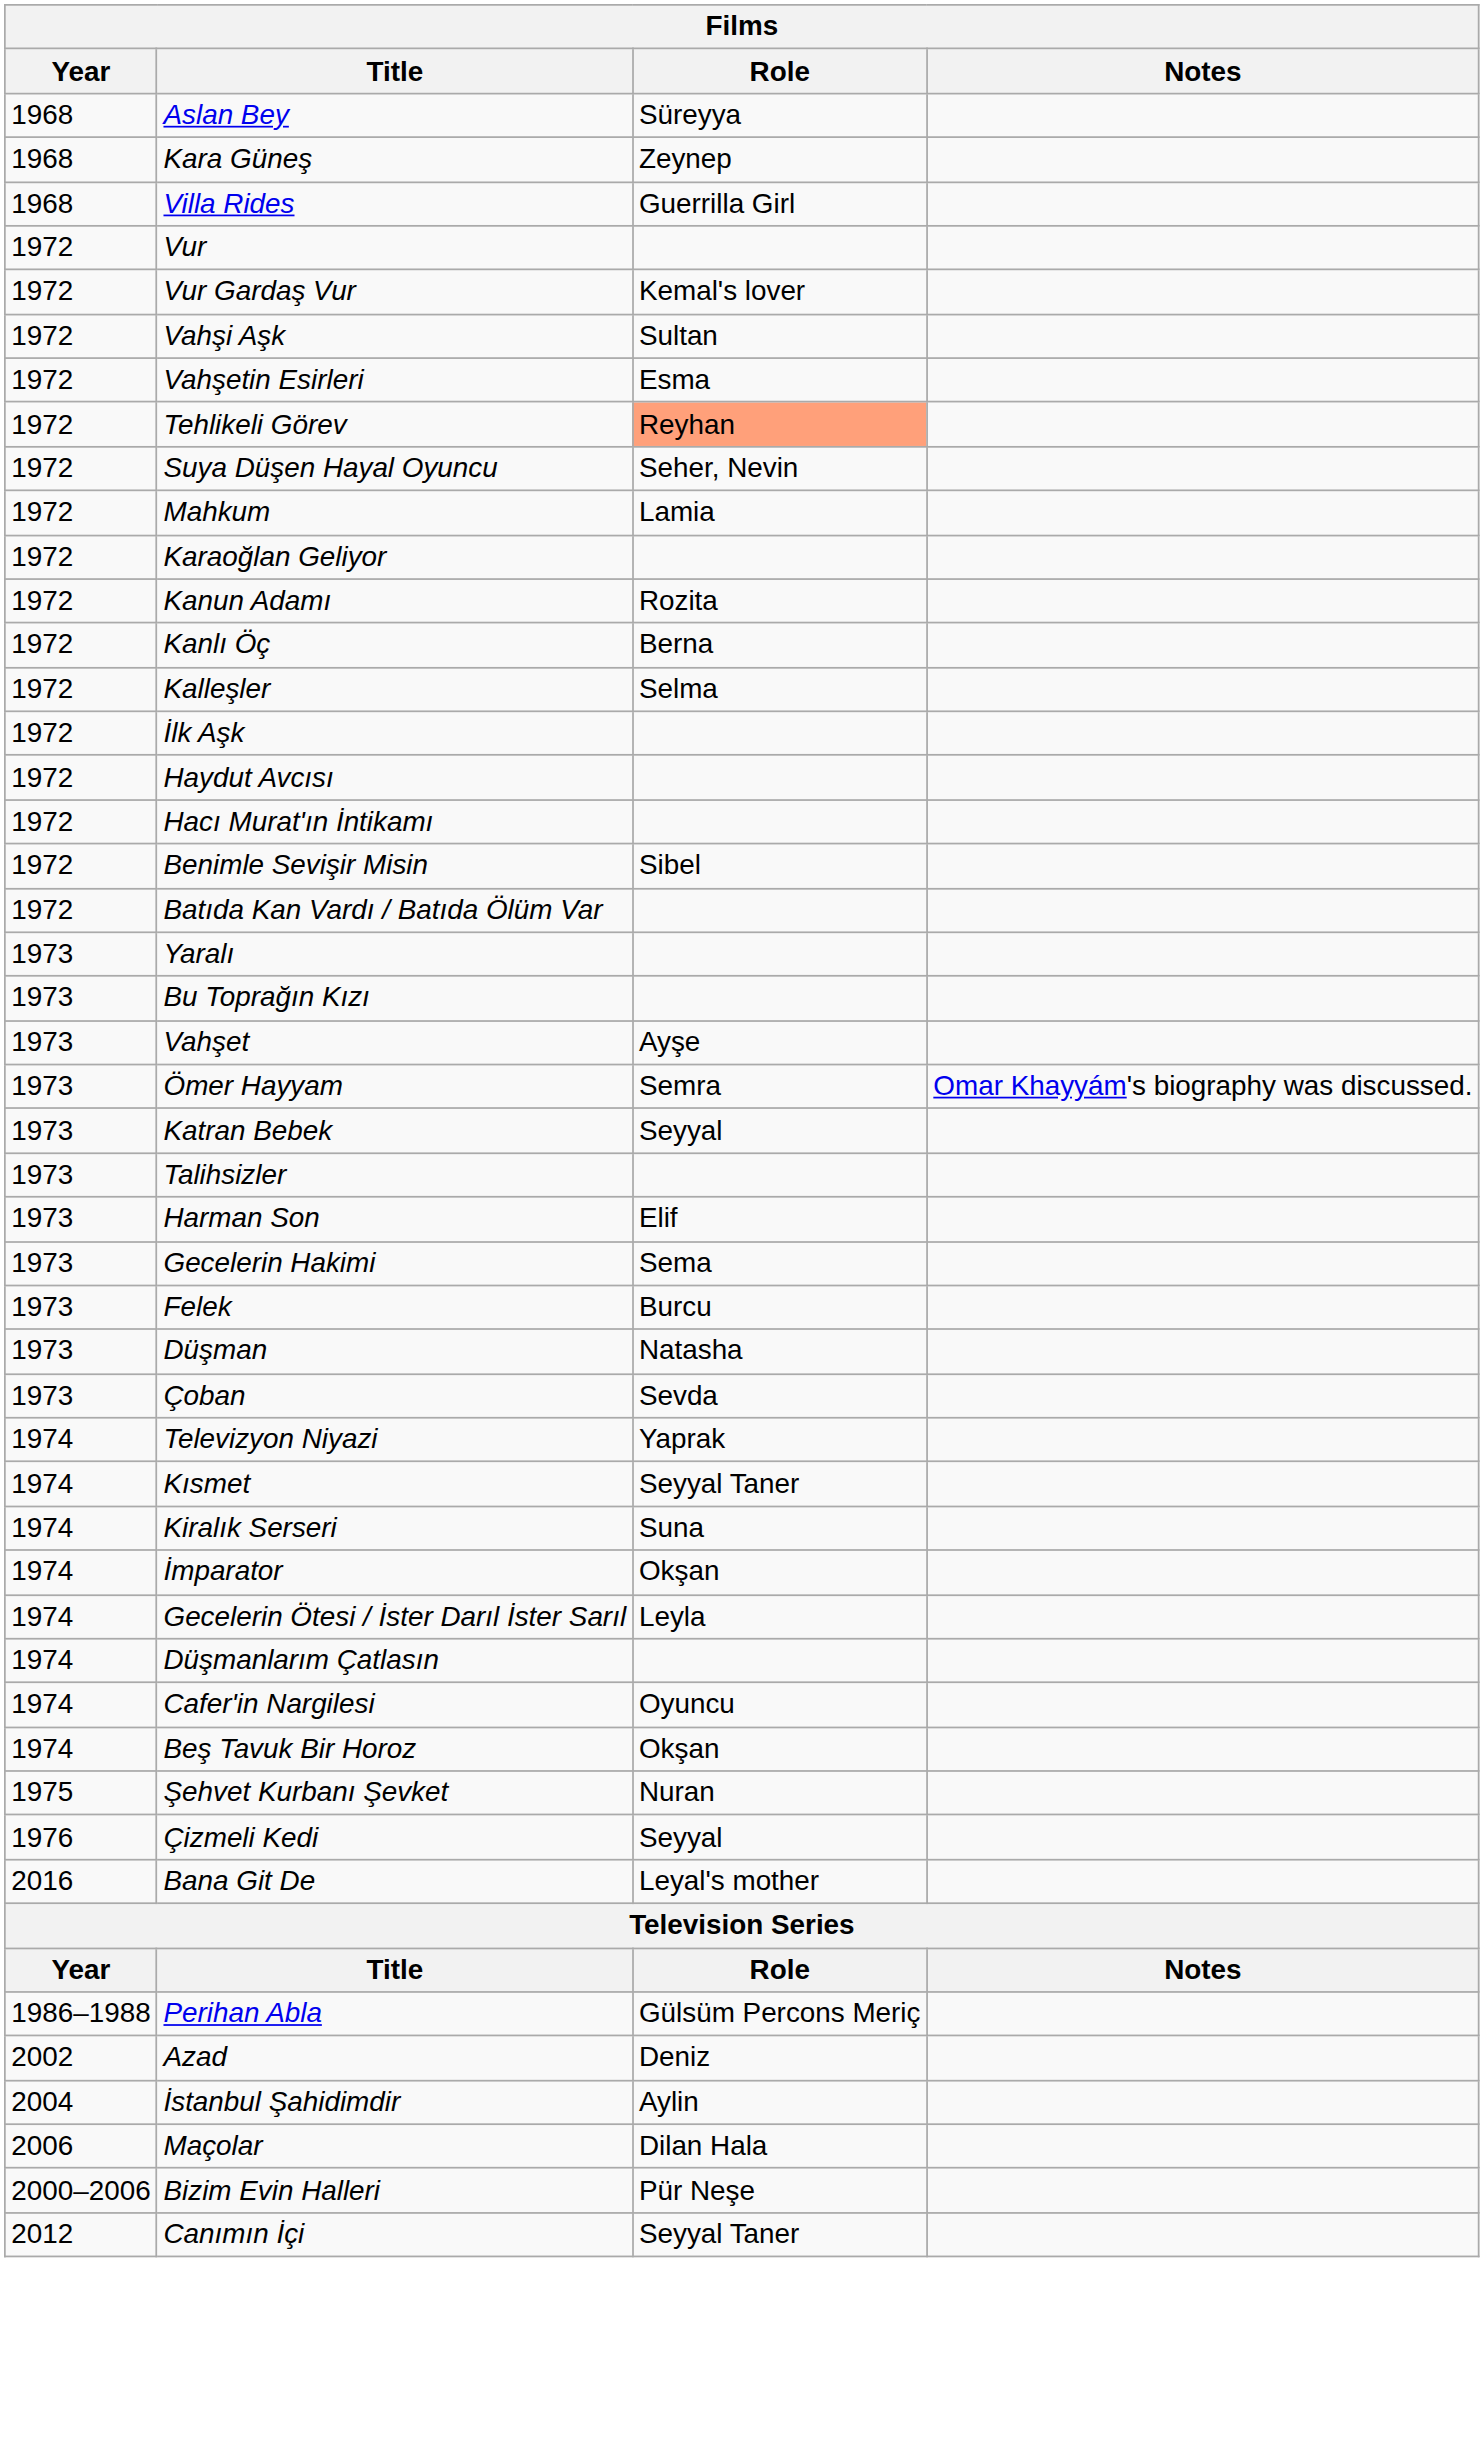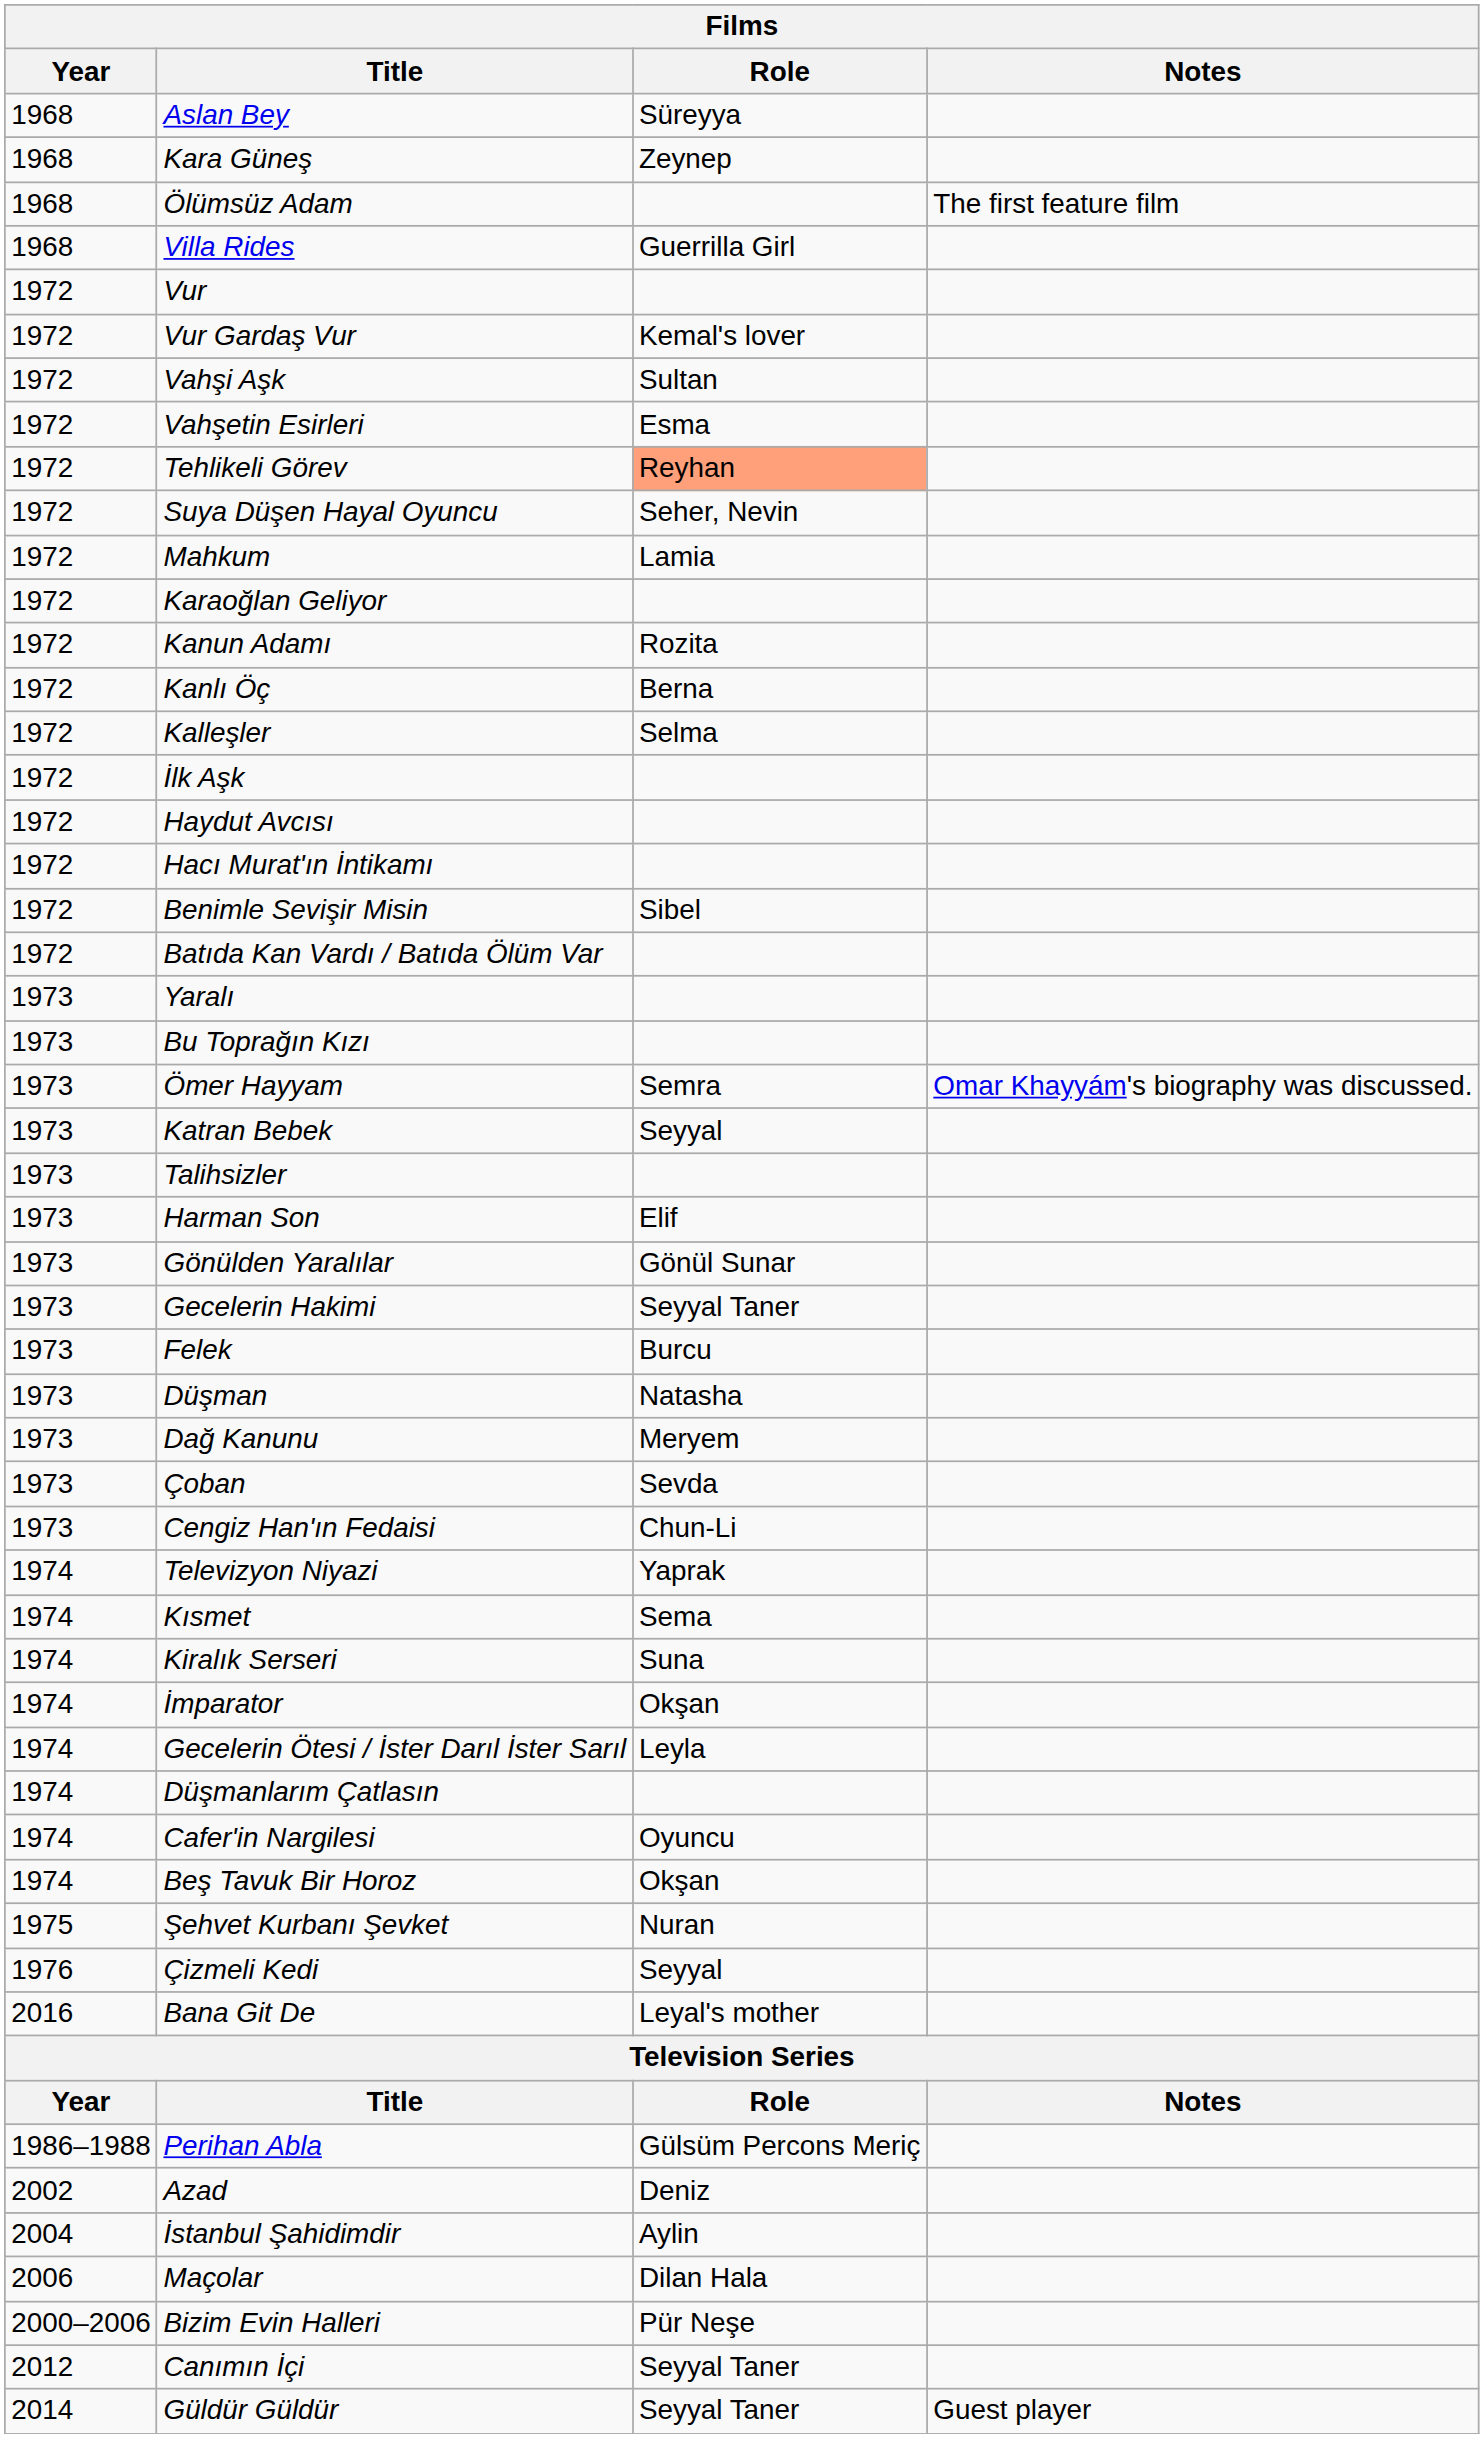+ row: 1968 | Ölümsüz Adam | The first feature film
- row: 1973 | Vahşet | Ayşe
+ row: 1973 | Gönülden Yaralılar | Gönül Sunar
Gecelerin Hakimi | Role: Sema -> Seyyal Taner
+ row: 1973 | Dağ Kanunu | Meryem
+ row: 1973 | Cengiz Han'ın Fedaisi | Chun-Li
Kısmet | Role: Seyyal Taner -> Sema
+ row: 2014 | Güldür Güldür | Seyyal Taner | Guest player
